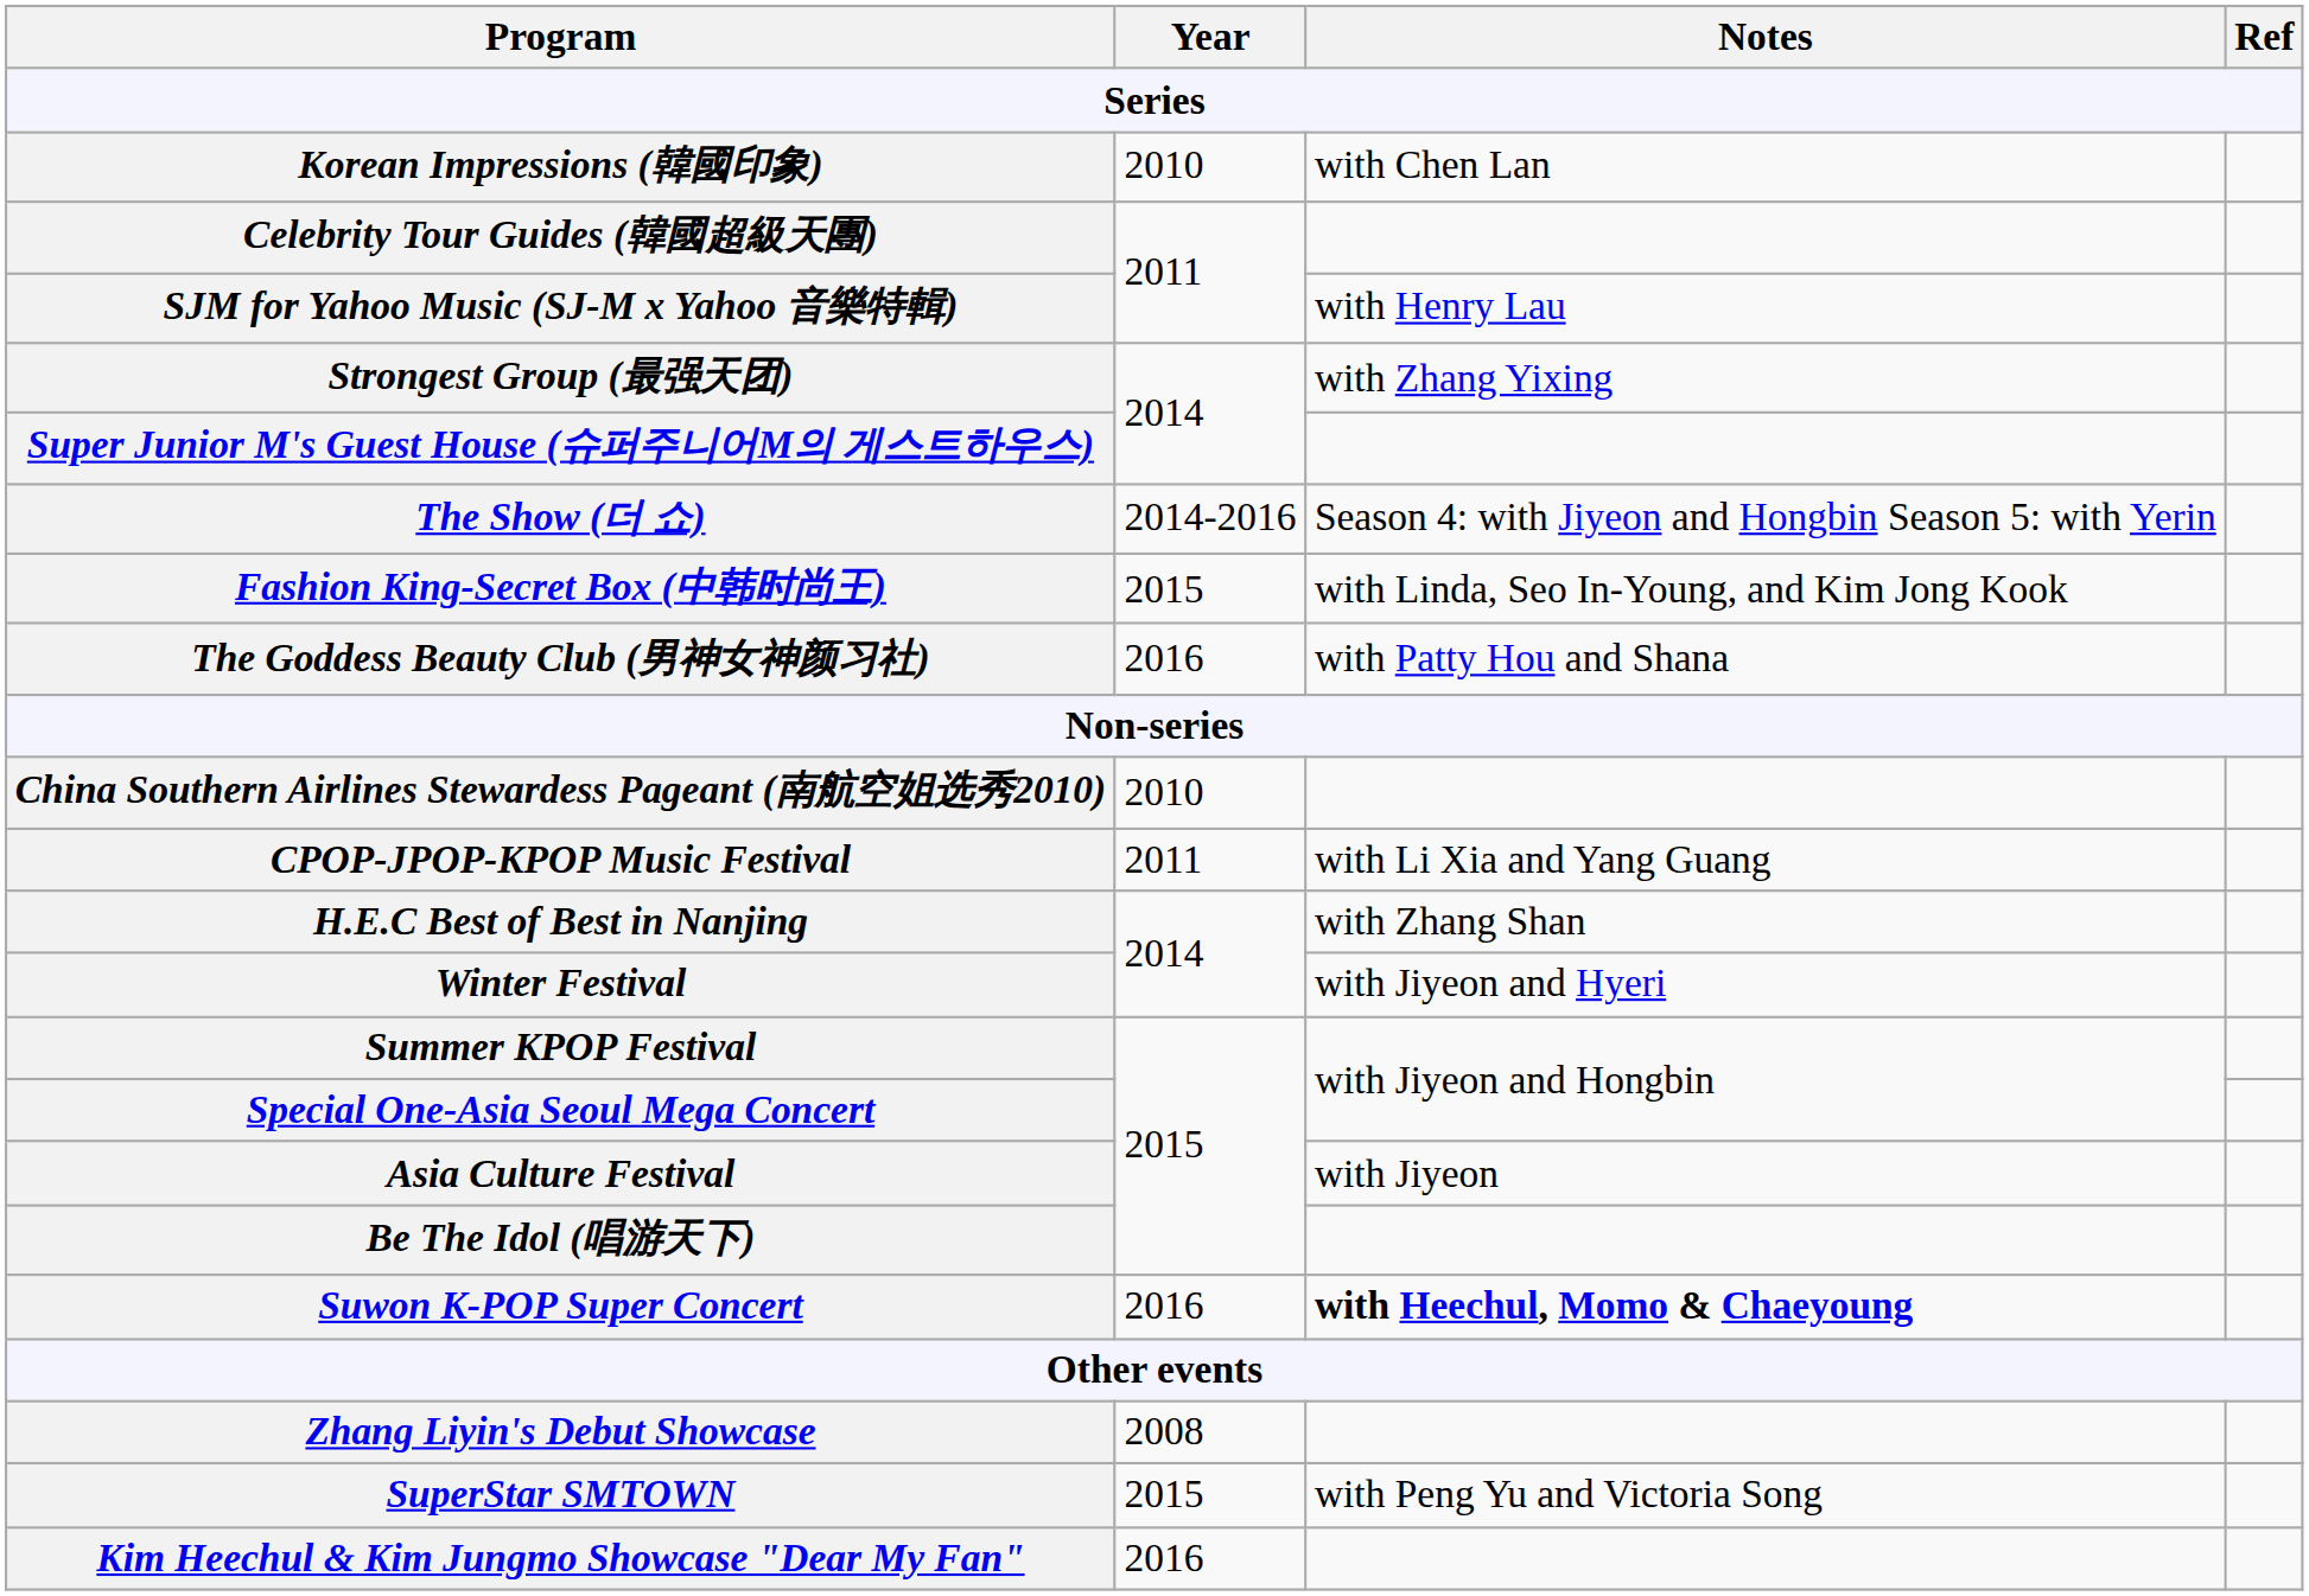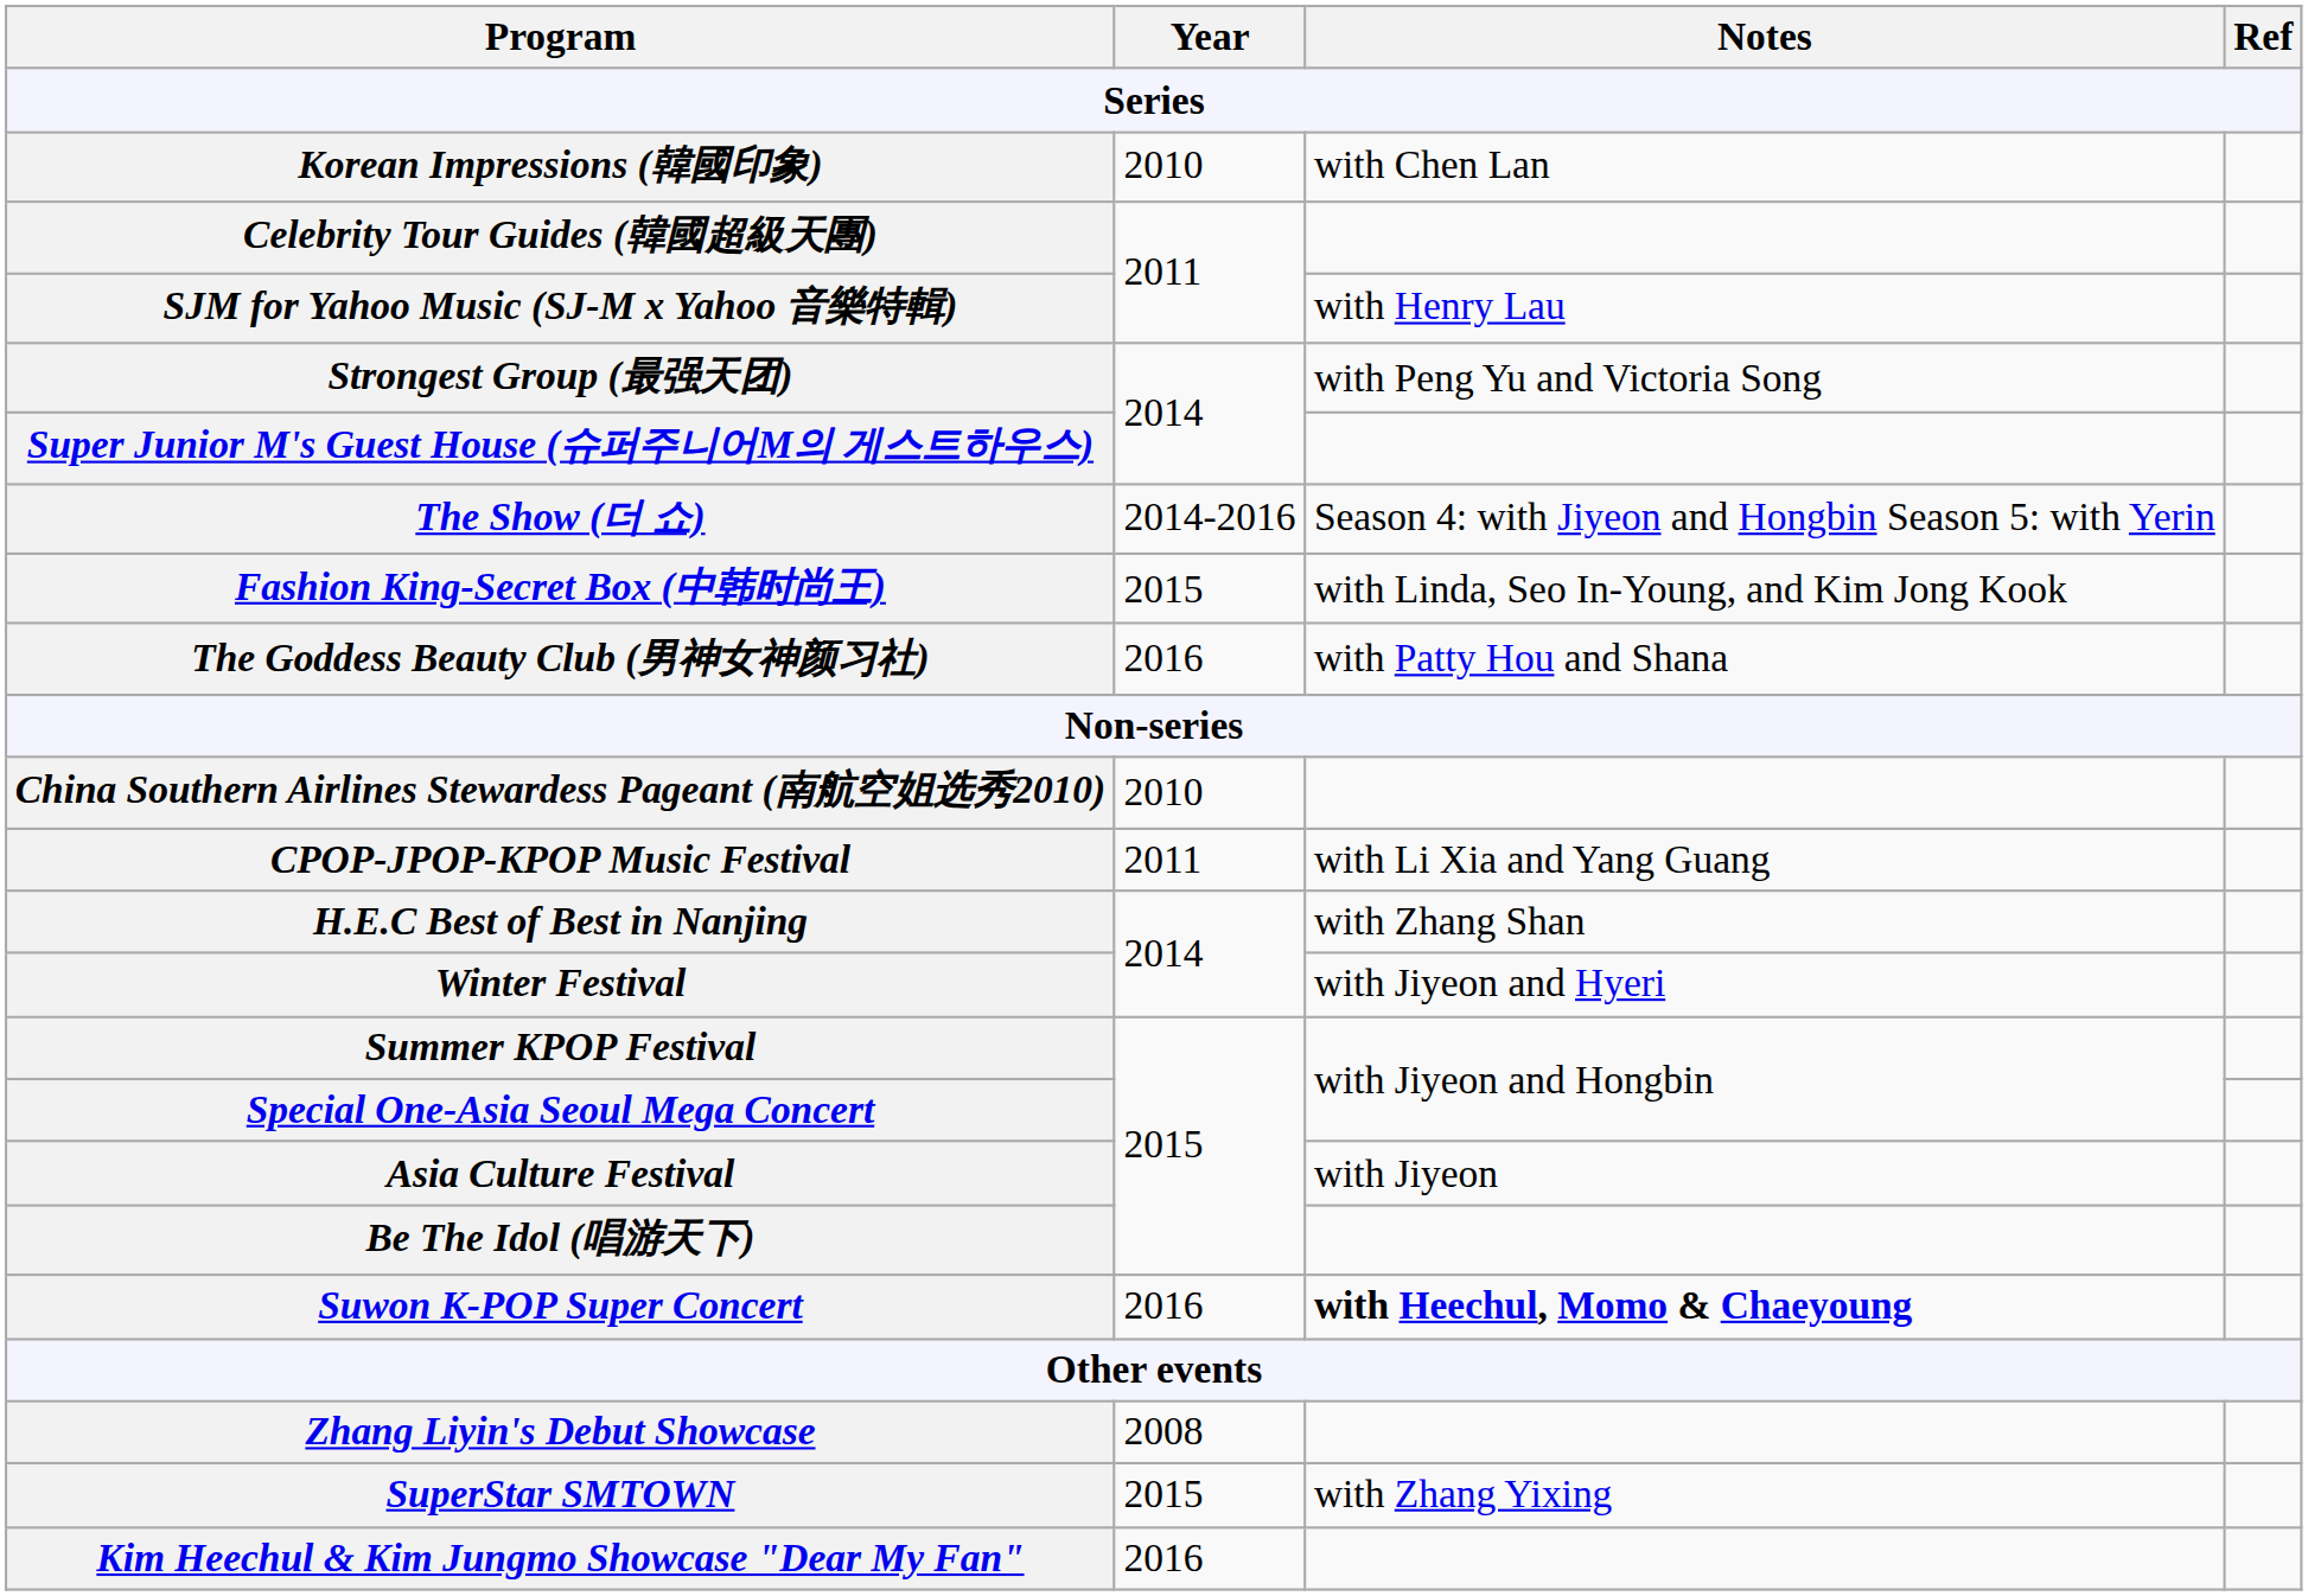Strongest Group (最强天团) | Notes: with Zhang Yixing -> with Peng Yu and Victoria Song
SuperStar SMTOWN | Notes: with Peng Yu and Victoria Song -> with Zhang Yixing
